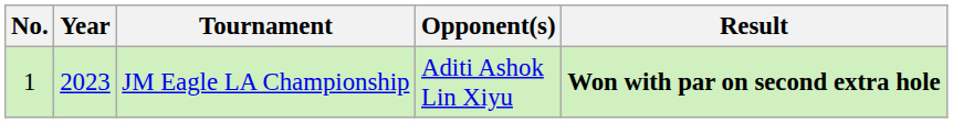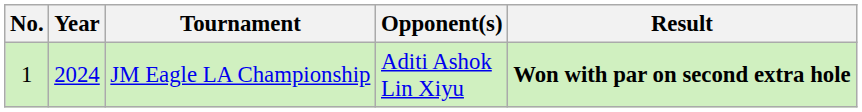JM Eagle LA Championship | Year: 2023 -> 2024
